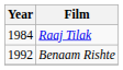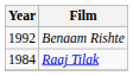rows swapped: Raaj Tilak <-> Benaam Rishte
